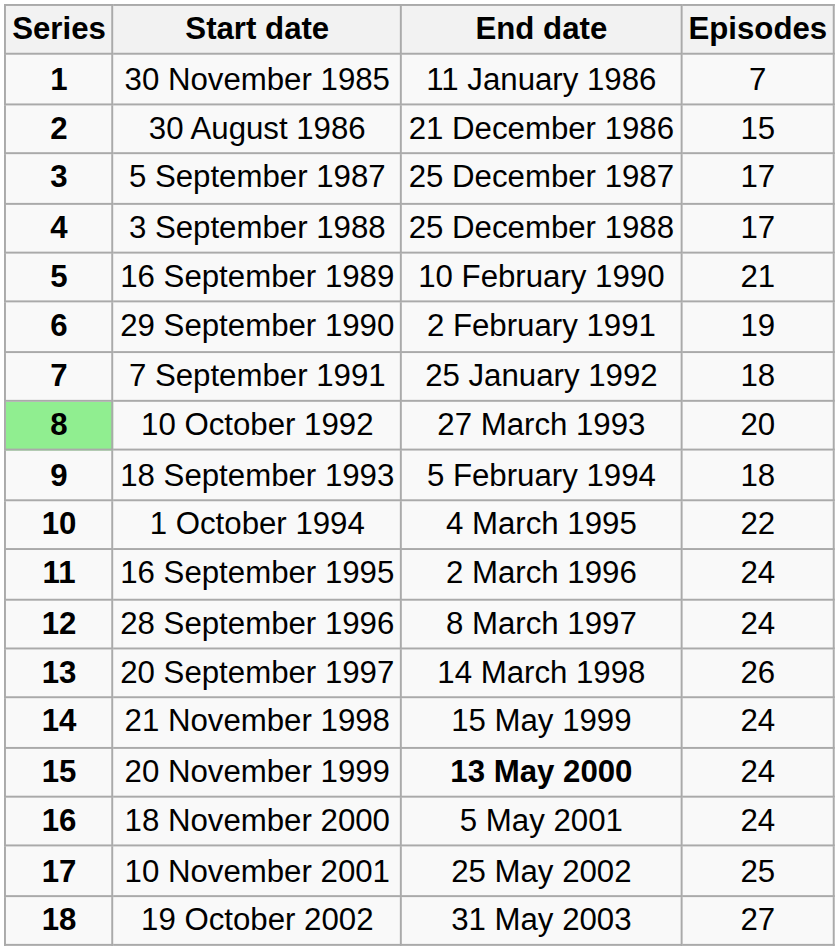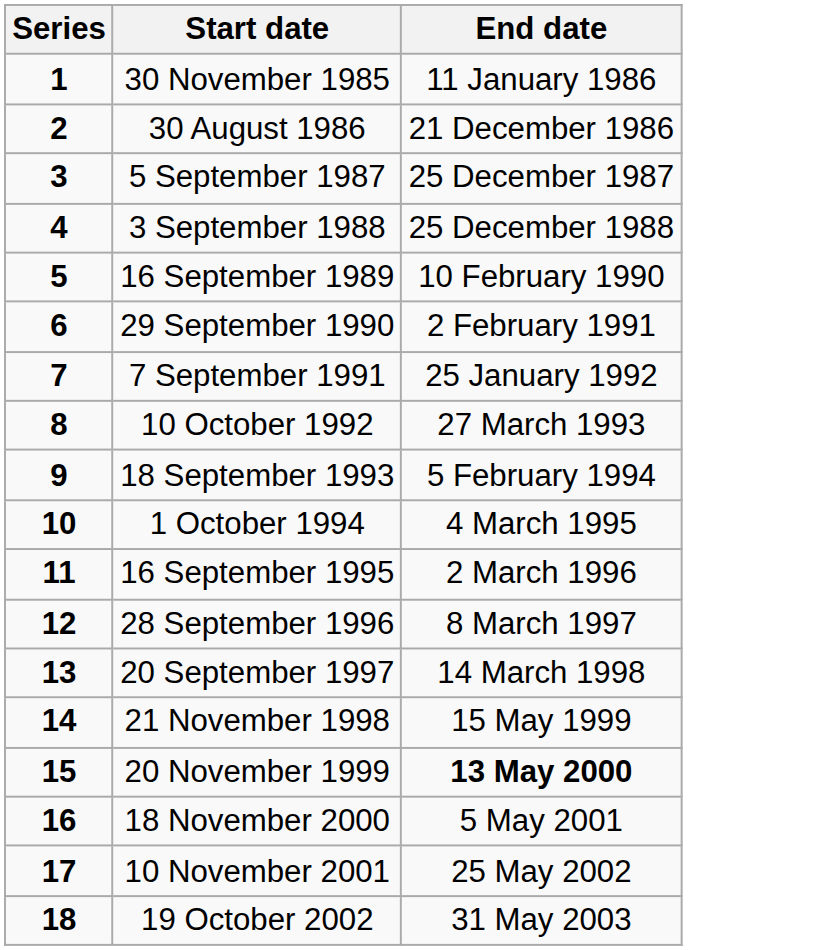- column: Episodes | 7 | 15 | 17 | 17 | 21 | 19 | 18 | 20 | 18 | 22 | 24 | 24 | 26 | 24 | 24 | 24 | 25 | 27
10 October 1992 | Series: lightgreen background -> no background
